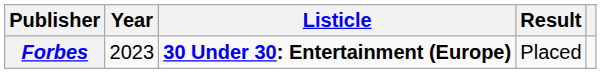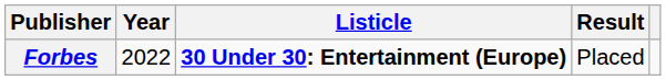Forbes | Year: 2023 -> 2022
